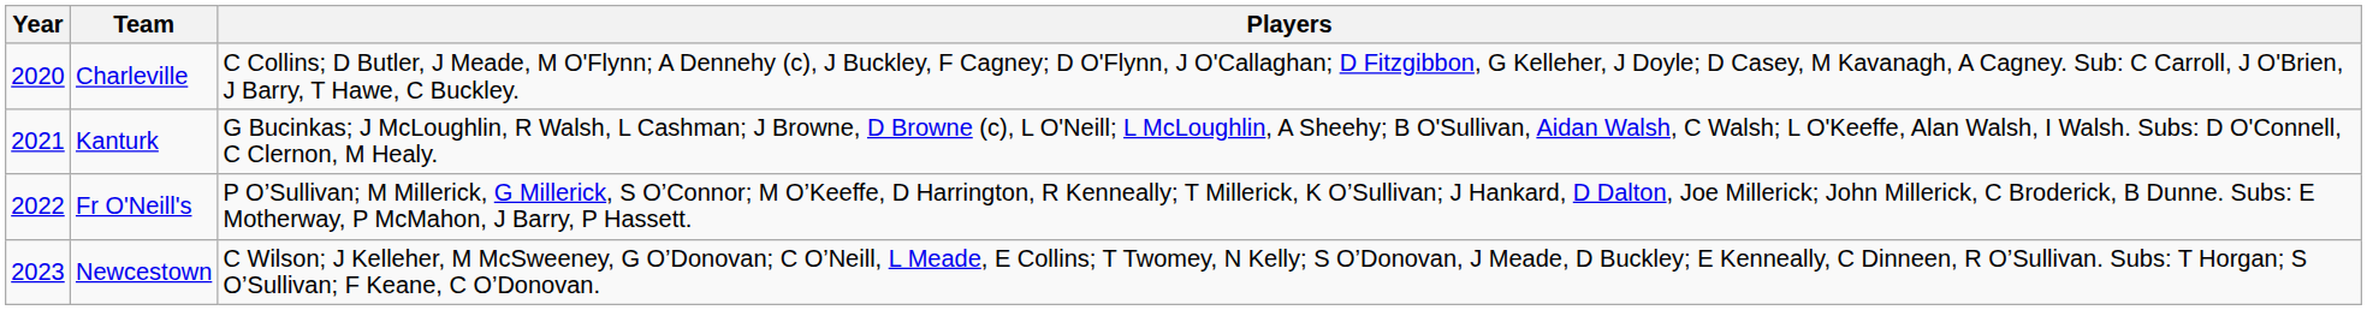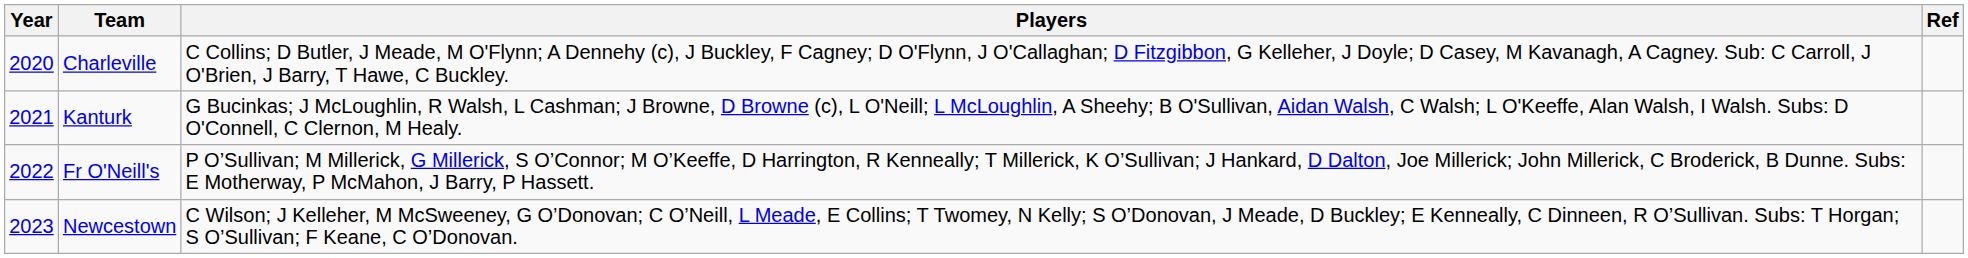+ column: Ref
